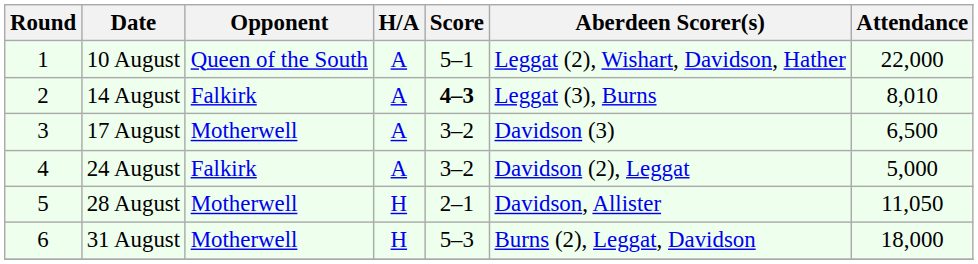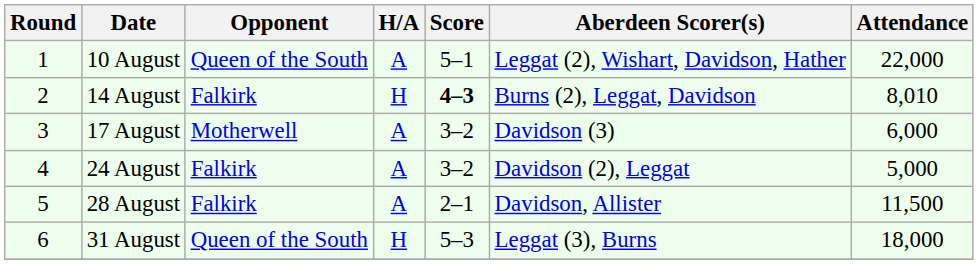14 August | H/A: A -> H
14 August | Aberdeen Scorer(s): Leggat (3), Burns -> Burns (2), Leggat, Davidson
17 August | Attendance: 6,500 -> 6,000
28 August | Opponent: Motherwell -> Falkirk
28 August | H/A: H -> A
28 August | Attendance: 11,050 -> 11,500
31 August | Opponent: Motherwell -> Queen of the South
31 August | Aberdeen Scorer(s): Burns (2), Leggat, Davidson -> Leggat (3), Burns
